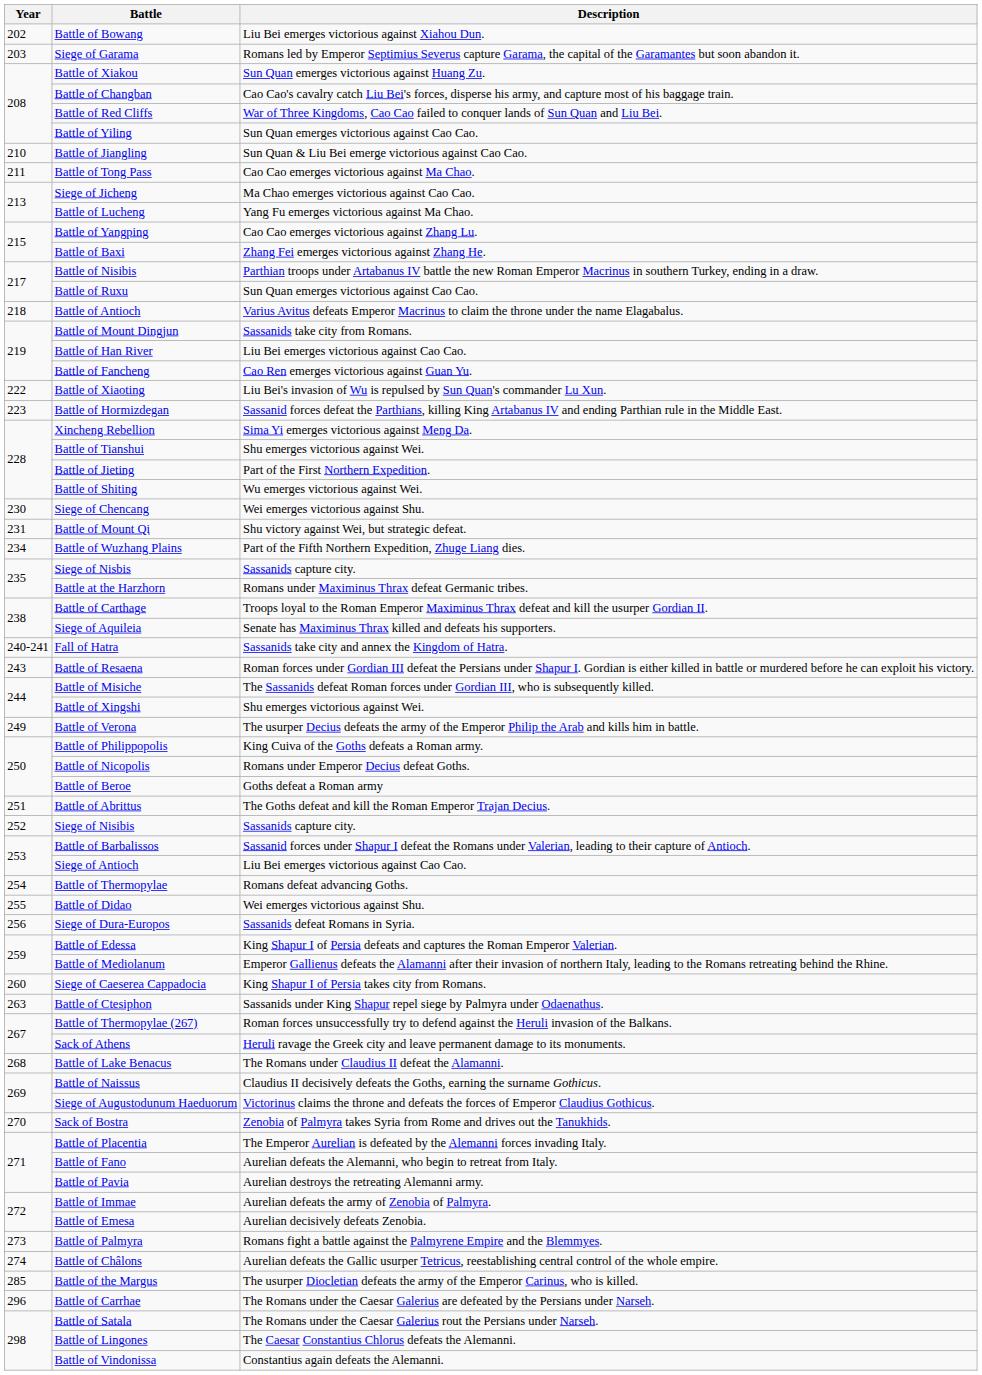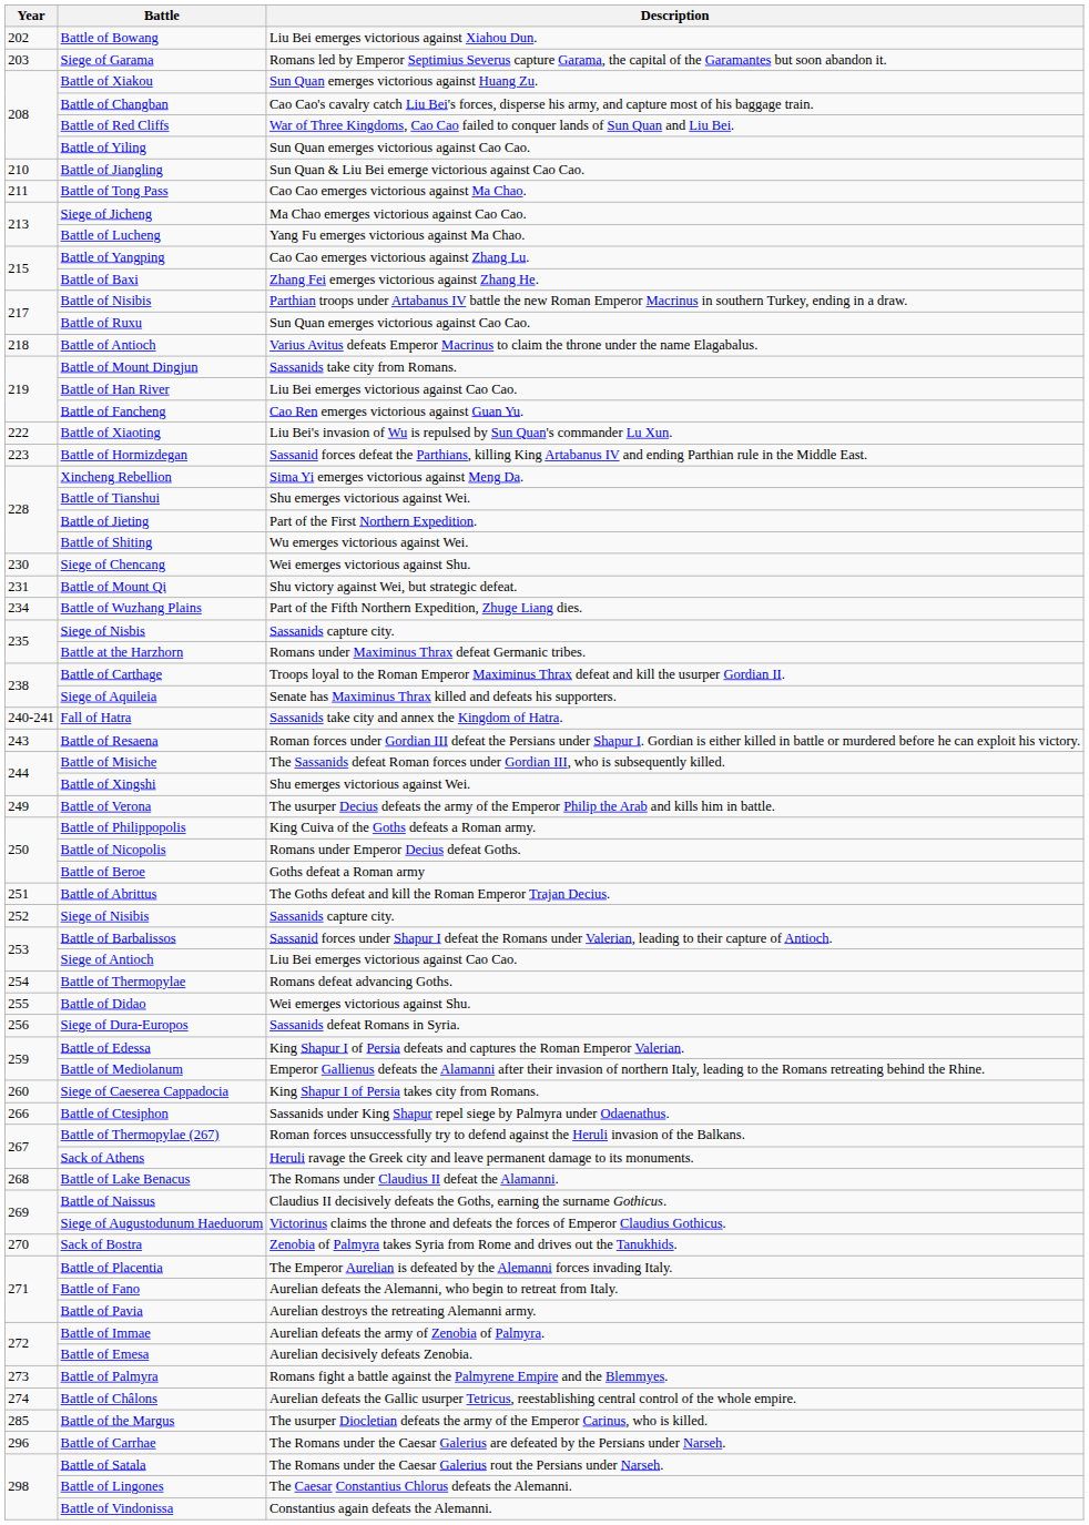Battle of Ctesiphon | Year: 263 -> 266
